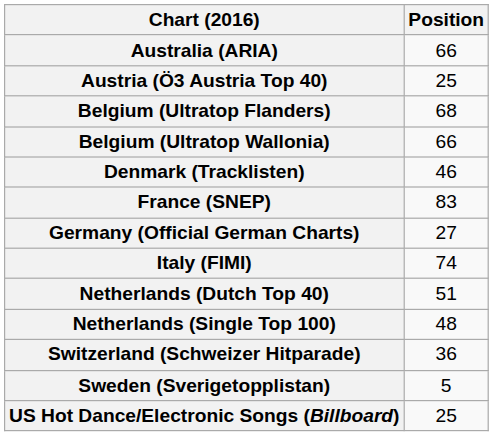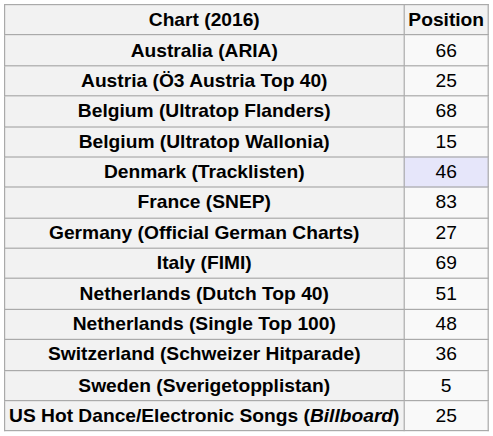Belgium (Ultratop Wallonia) | Position: 66 -> 15
Denmark (Tracklisten) | Position: no background -> lavender background
Italy (FIMI) | Position: 74 -> 69
